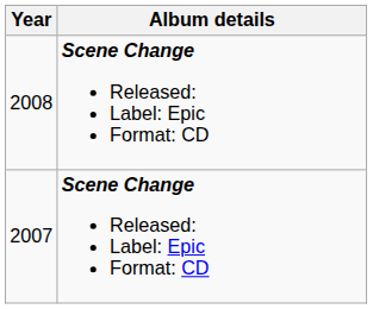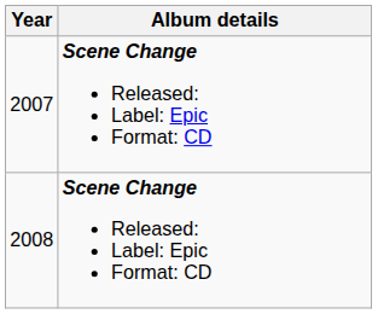rows swapped: 2007 <-> 2008
